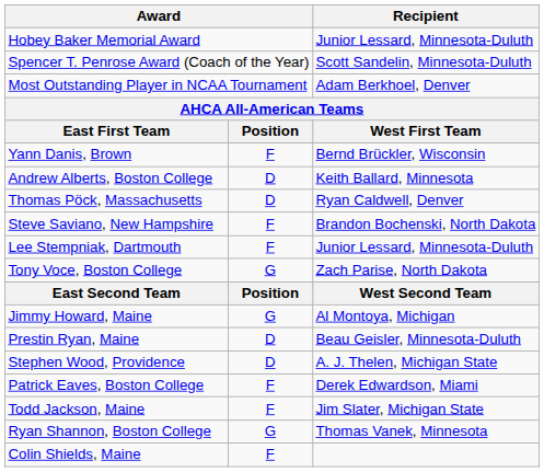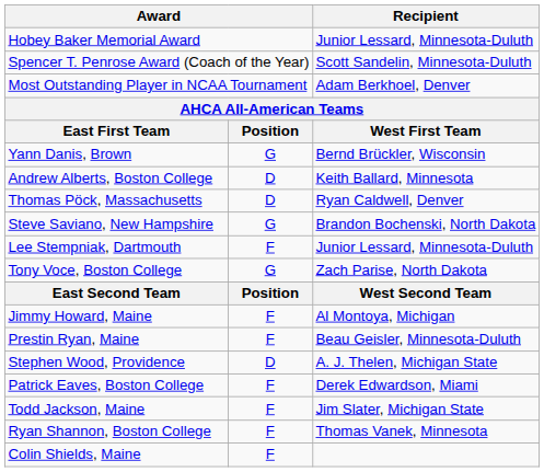Yann Danis, Brown | column 2: F -> G
Steve Saviano, New Hampshire | column 2: F -> G
Jimmy Howard, Maine | column 2: G -> F
Prestin Ryan, Maine | column 2: D -> F
Ryan Shannon, Boston College | column 2: G -> F
